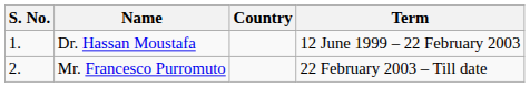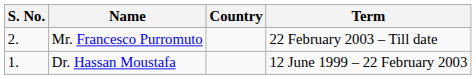rows swapped: Dr. Hassan Moustafa <-> Mr. Francesco Purromuto
